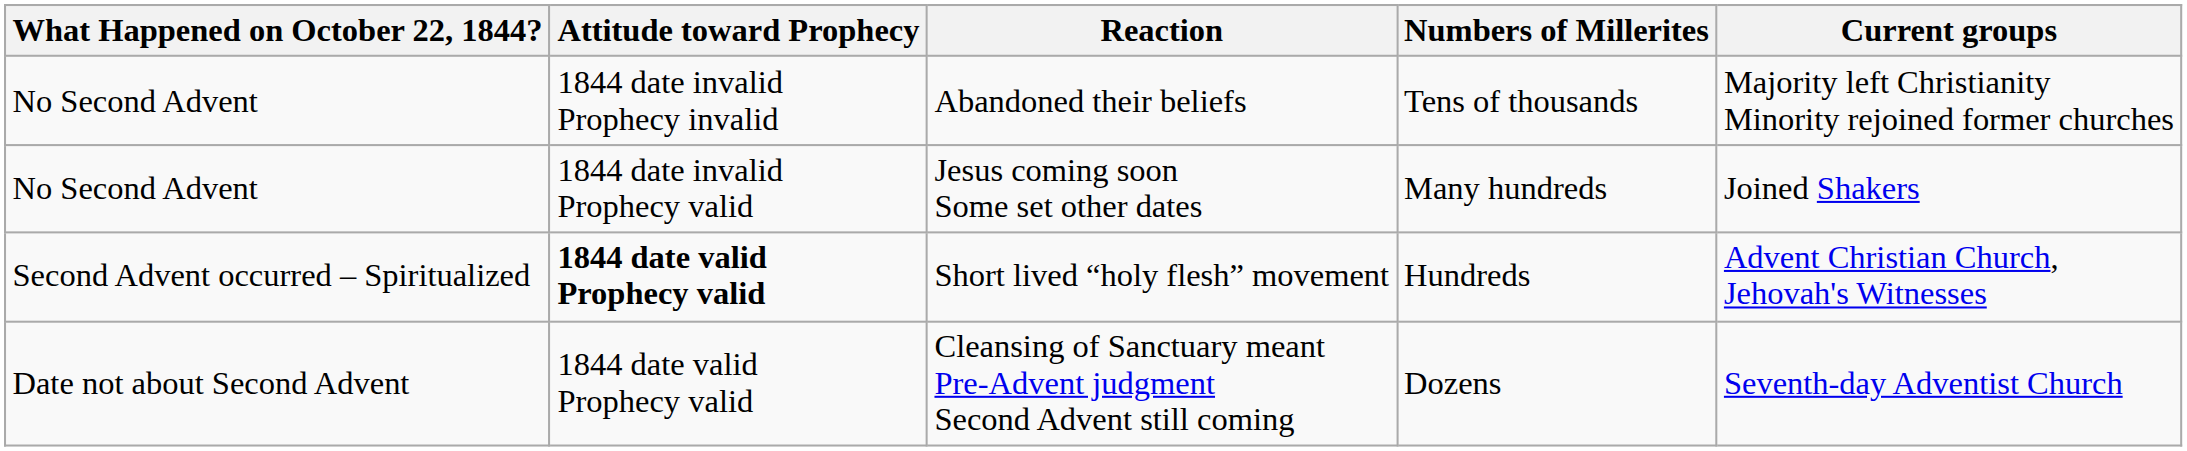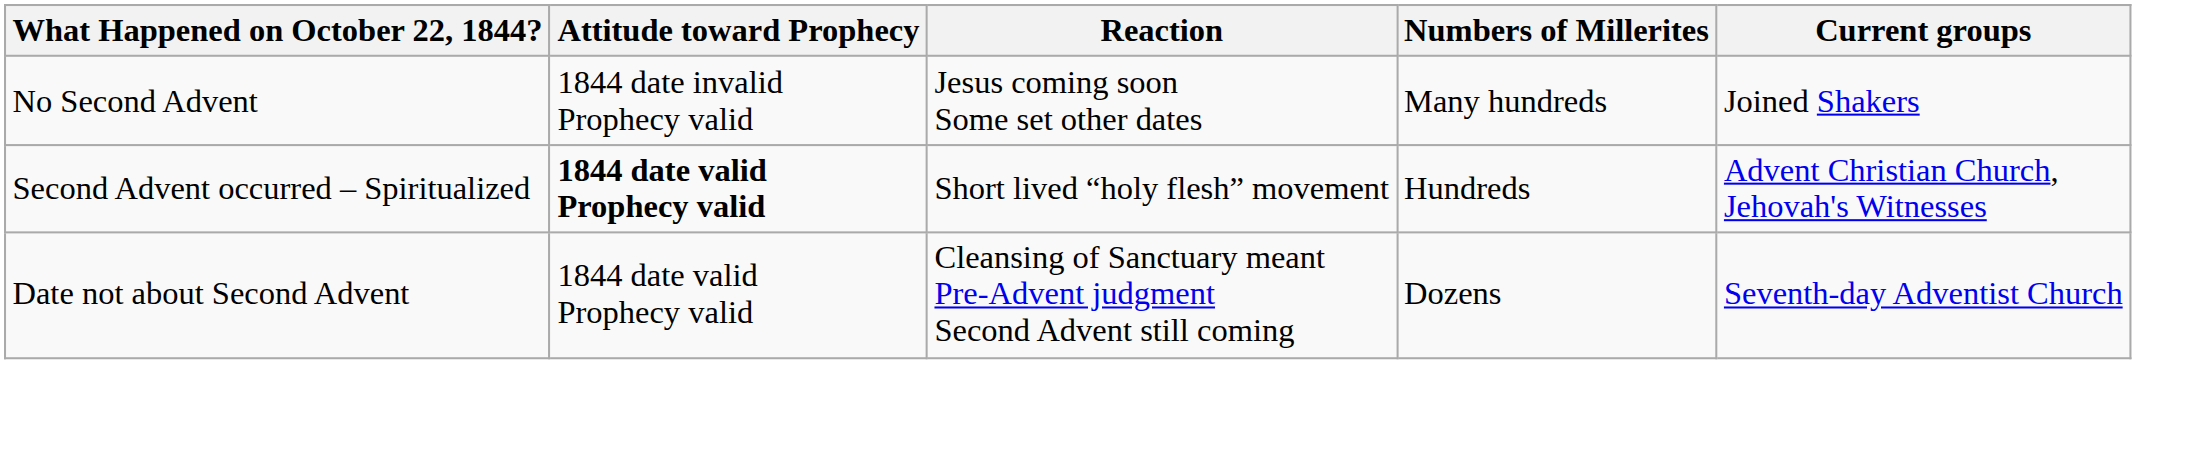- row: No Second Advent | 1844 date invalid Prophecy invalid | Abandoned their beliefs | Tens of thousands | Majority left Christianity Minority rejoined former churches
